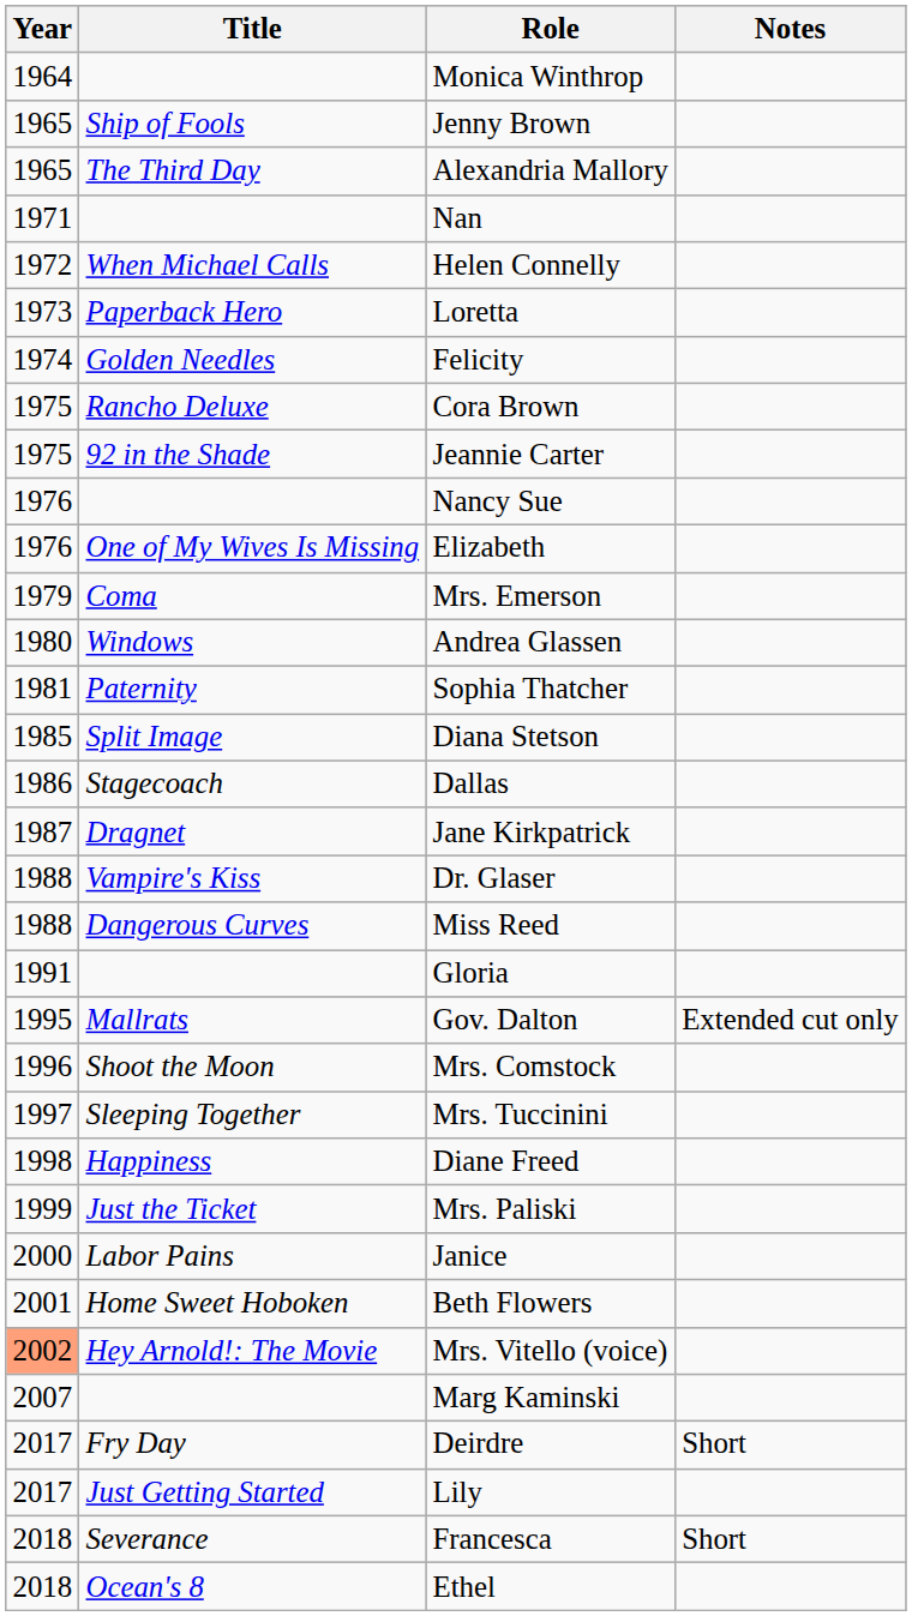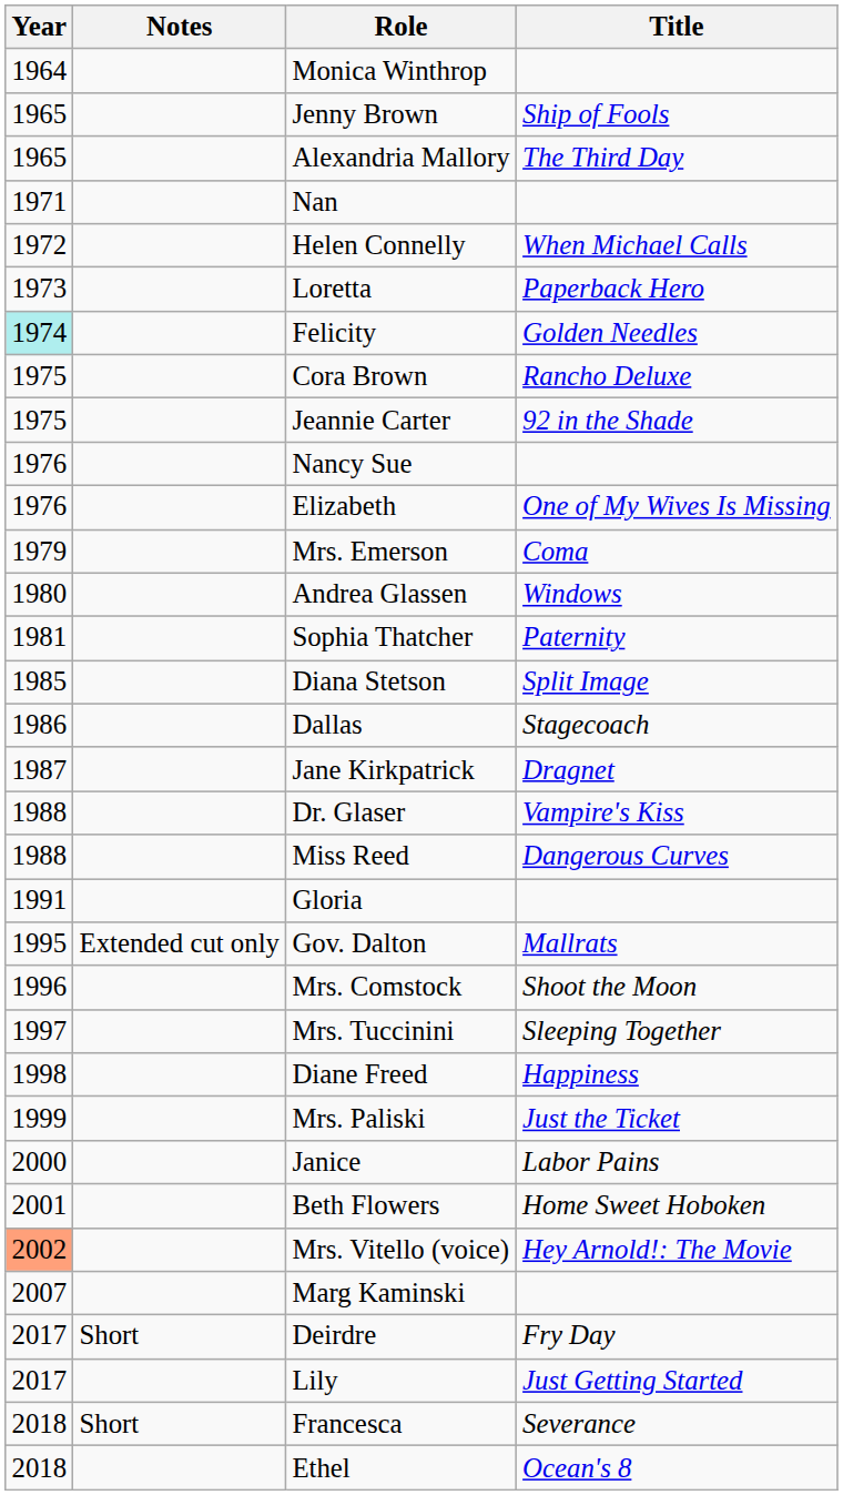columns swapped: Title <-> Notes
Felicity | Year: no background -> paleturquoise background
